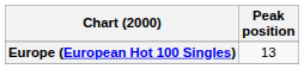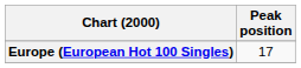Europe (European Hot 100 Singles) | Peak position: 13 -> 17
